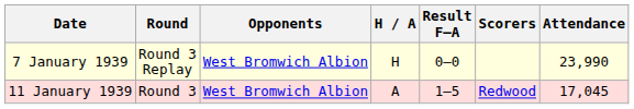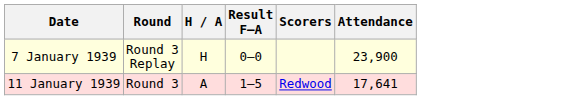- column: Opponents | West Bromwich Albion | West Bromwich Albion
7 January 1939 | Attendance: 23,990 -> 23,900
11 January 1939 | Attendance: 17,045 -> 17,641
